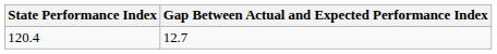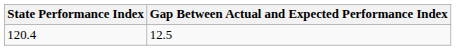120.4 | Gap Between Actual and Expected Performance Index: 12.7 -> 12.5
